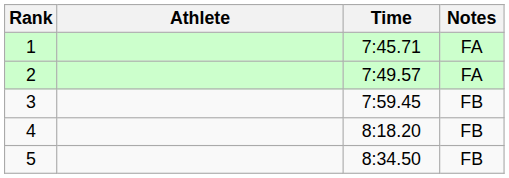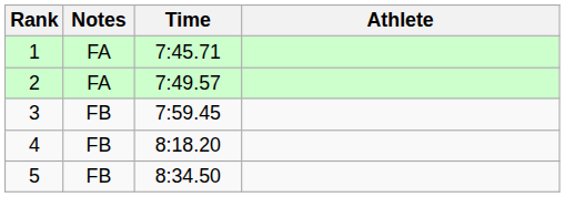columns swapped: Athlete <-> Notes
